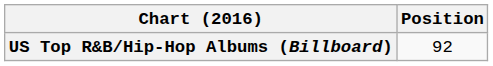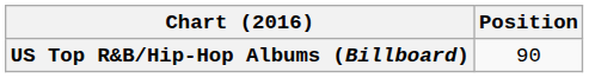US Top R&B/Hip-Hop Albums (Billboard) | Position: 92 -> 90
